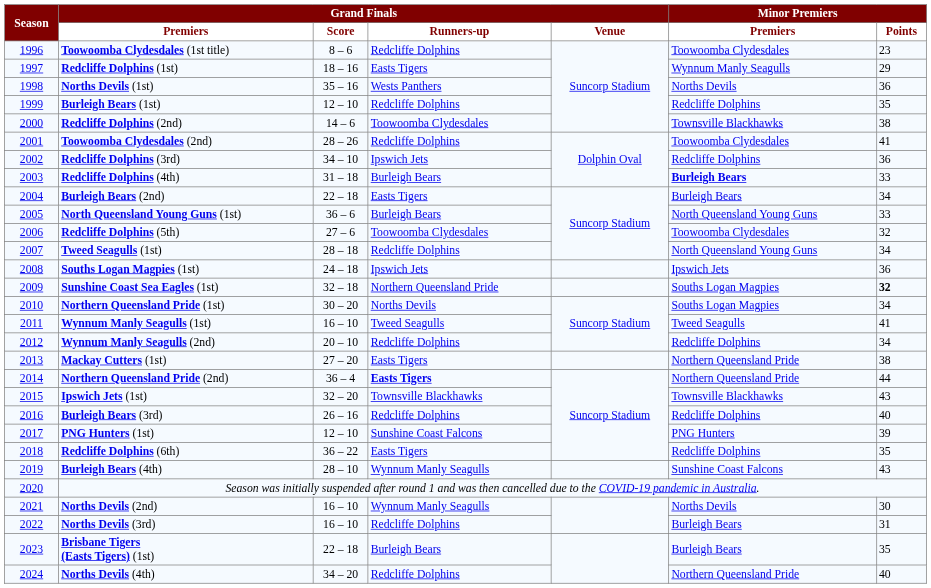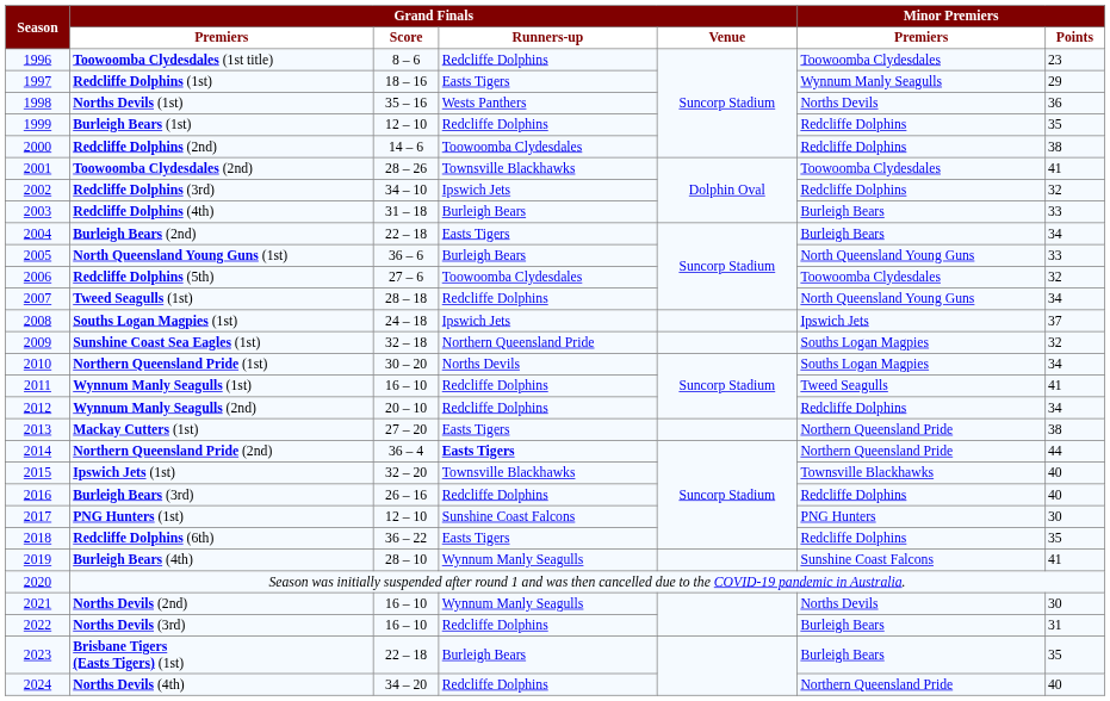Redcliffe Dolphins (2nd) | Minor Premiers / Premiers: Townsville Blackhawks -> Redcliffe Dolphins
Toowoomba Clydesdales (2nd) | Grand Finals / Runners-up: Redcliffe Dolphins -> Townsville Blackhawks
Redcliffe Dolphins (3rd) | Minor Premiers / Points: 36 -> 32
Redcliffe Dolphins (4th) | Minor Premiers / Premiers: bold -> normal
Souths Logan Magpies (1st) | Minor Premiers / Points: 36 -> 37
Sunshine Coast Sea Eagles (1st) | Minor Premiers / Points: bold -> normal
Wynnum Manly Seagulls (1st) | Grand Finals / Runners-up: Tweed Seagulls -> Redcliffe Dolphins
Ipswich Jets (1st) | Minor Premiers / Points: 43 -> 40
PNG Hunters (1st) | Minor Premiers / Points: 39 -> 30
Burleigh Bears (4th) | Minor Premiers / Points: 43 -> 41
